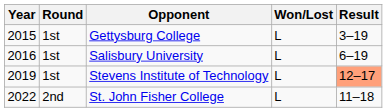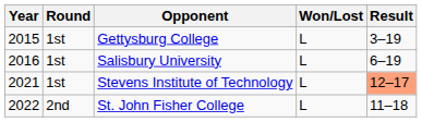Stevens Institute of Technology | Year: 2019 -> 2021
